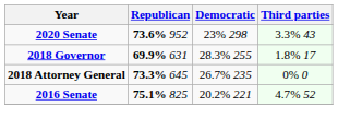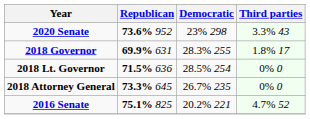+ row: 2018 Lt. Governor | 71.5% 636 | 28.5% 254 | 0% 0
